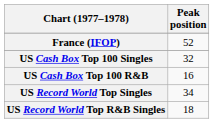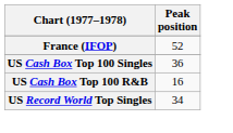US Cash Box Top 100 Singles | Peak position: 32 -> 36
- row: US Record World Top R&B Singles | 18
